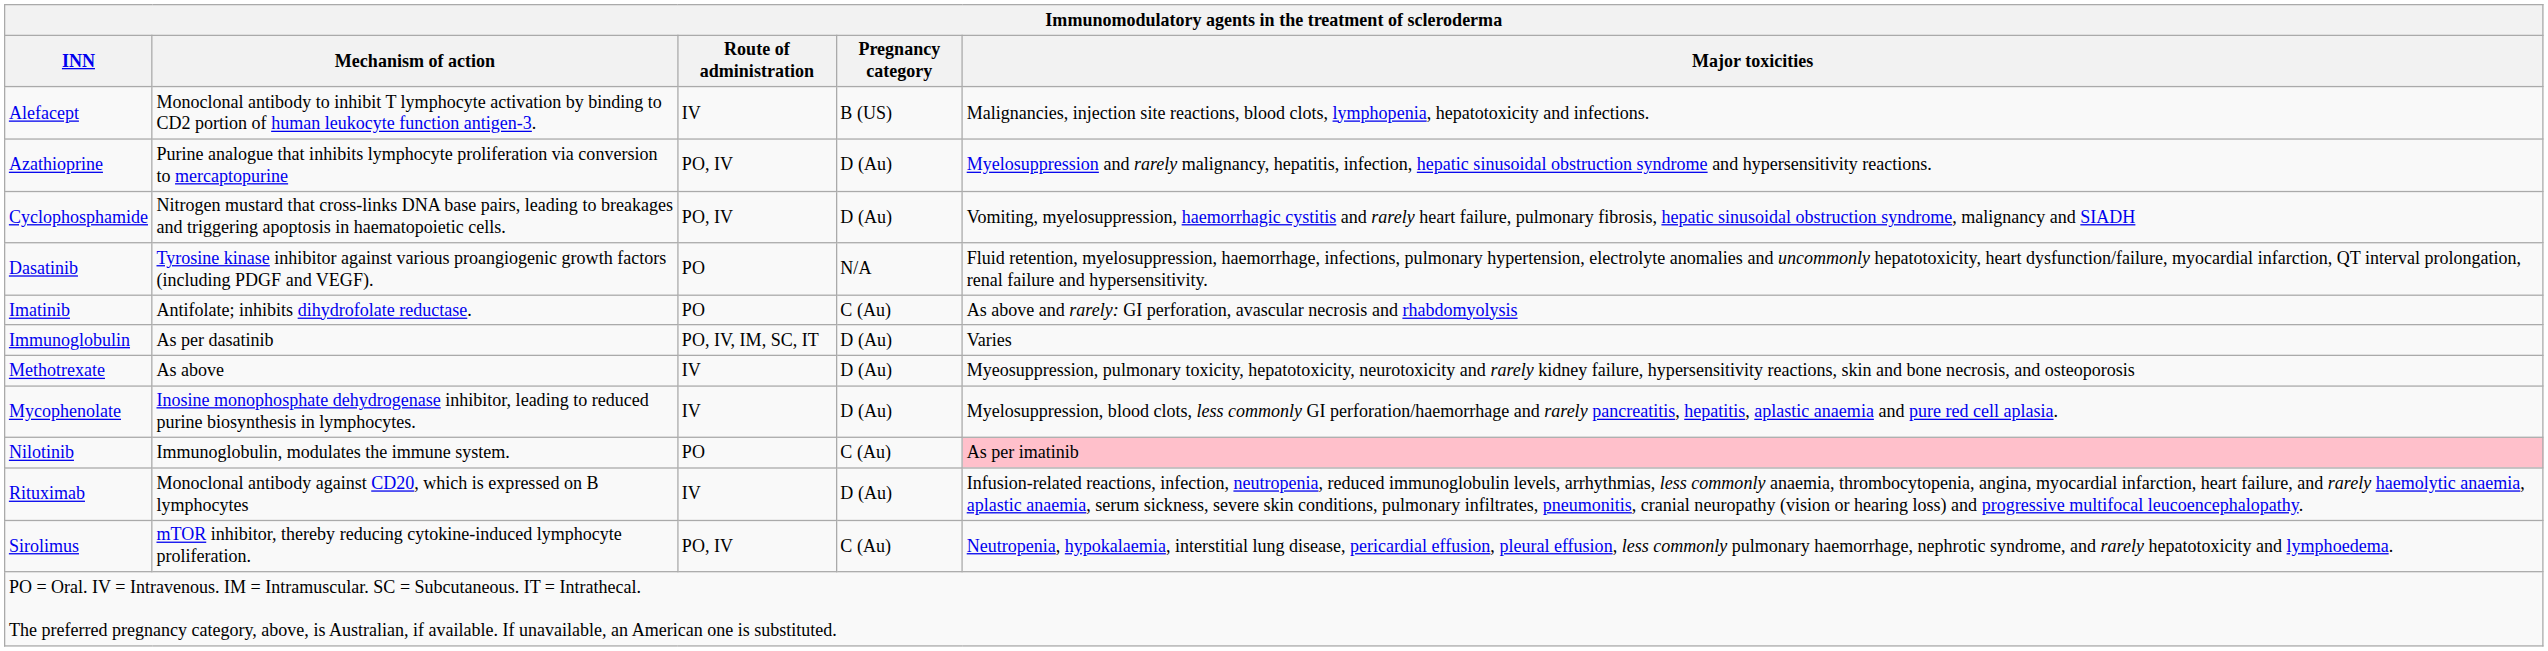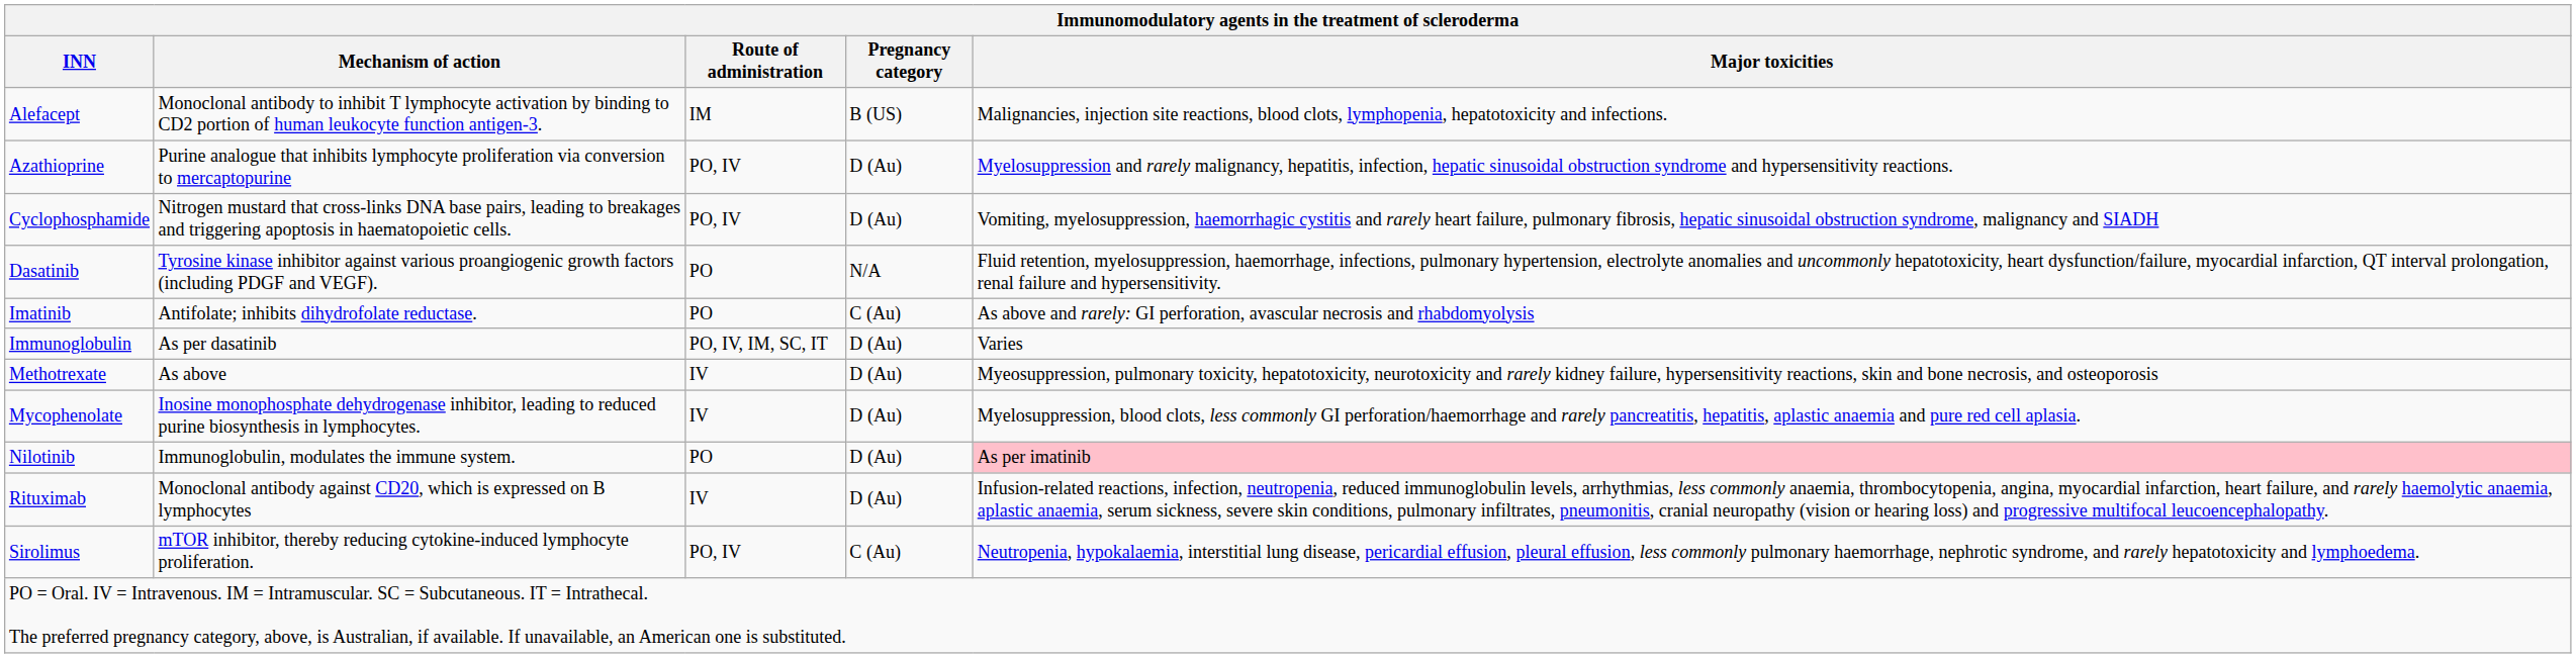Alefacept | Route of administration: IV -> IM
Nilotinib | Pregnancy category: C (Au) -> D (Au)
